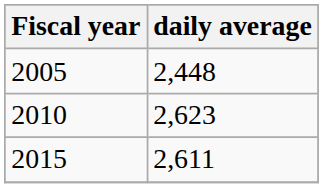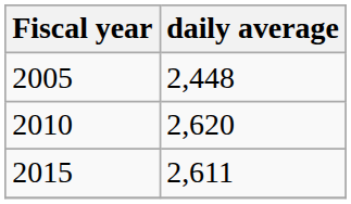2010 | daily average: 2,623 -> 2,620
